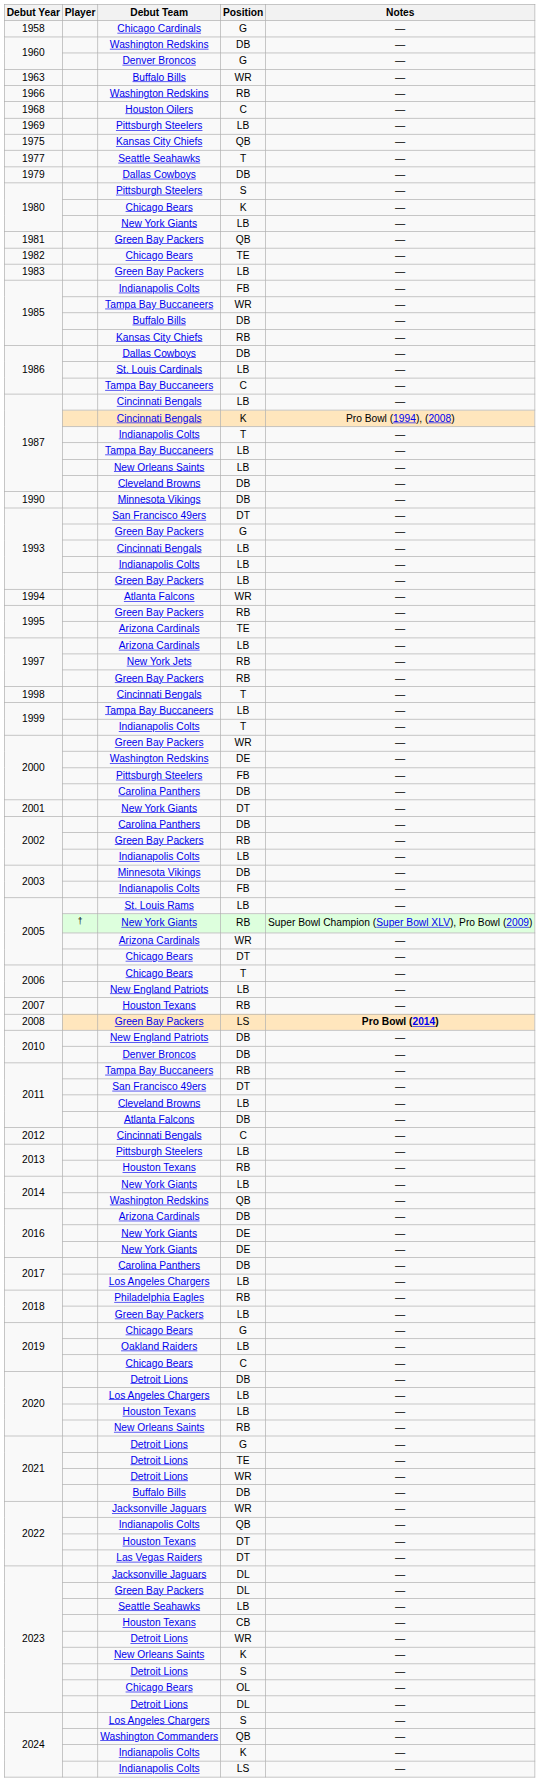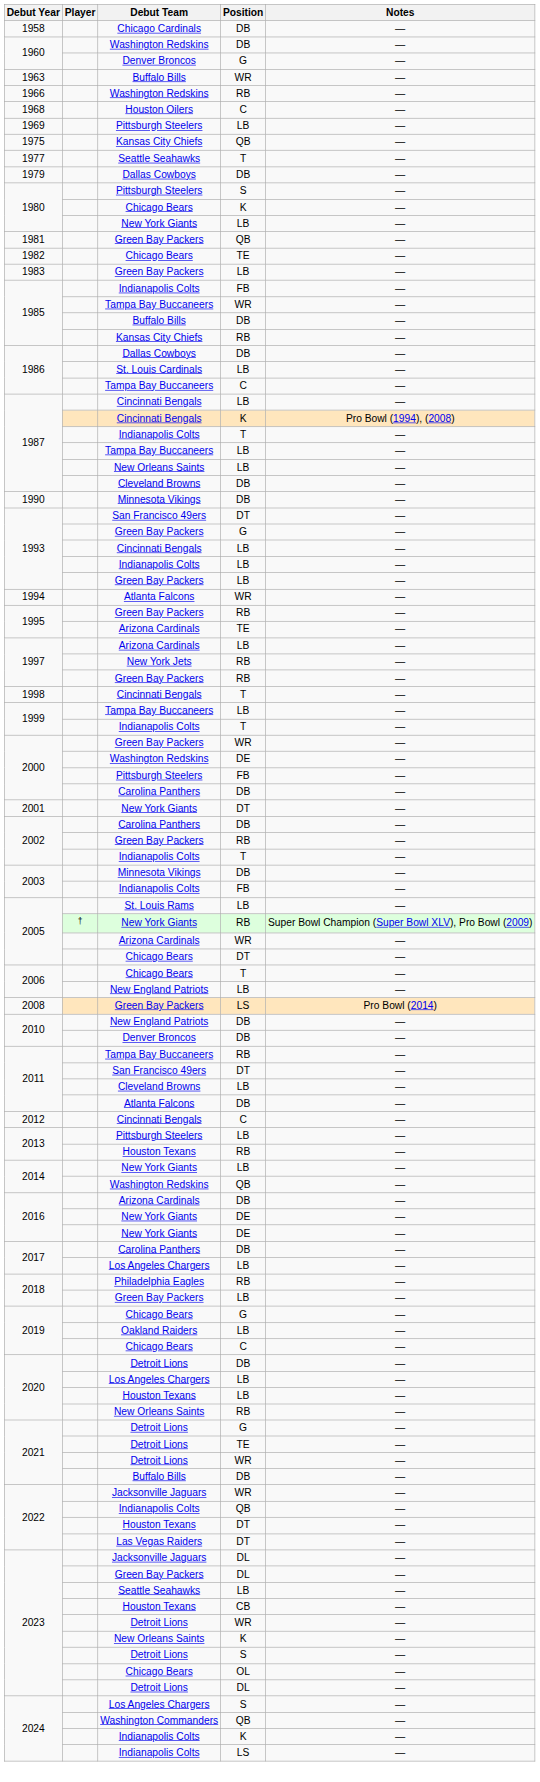1958 | Position: G -> DB
2002 / Indianapolis Colts | Position: LB -> T
- row: 2007 | Houston Texans | RB | —
2008 | Notes: bold -> normal
